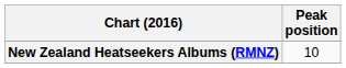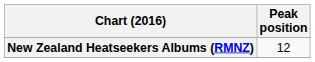New Zealand Heatseekers Albums (RMNZ) | Peak position: 10 -> 12
